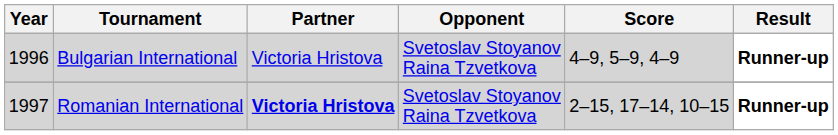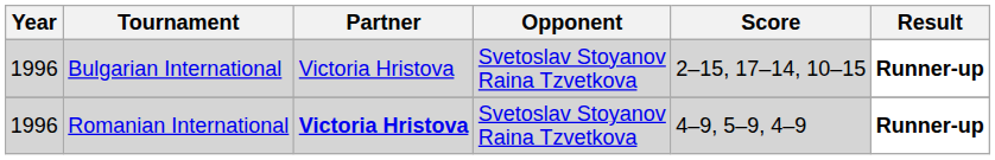Bulgarian International | Score: 4–9, 5–9, 4–9 -> 2–15, 17–14, 10–15
Romanian International | Year: 1997 -> 1996
Romanian International | Score: 2–15, 17–14, 10–15 -> 4–9, 5–9, 4–9
